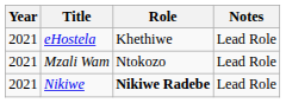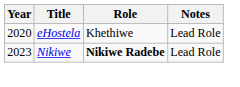eHostela | Year: 2021 -> 2020
- row: 2021 | Mzali Wam | Ntokozo | Lead Role
Nikiwe | Year: 2021 -> 2023
